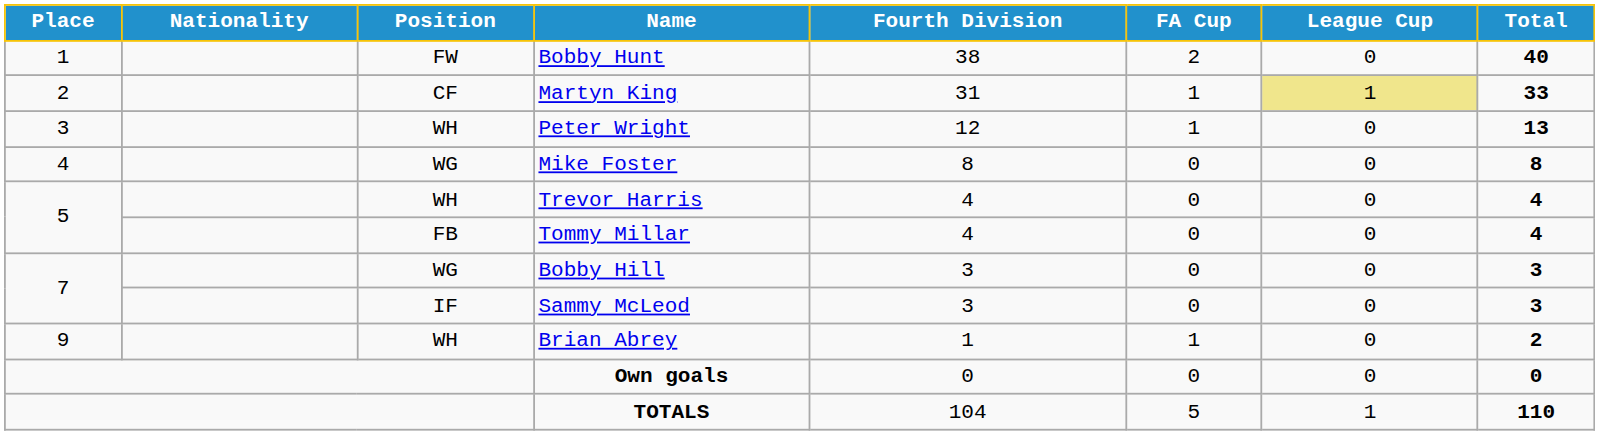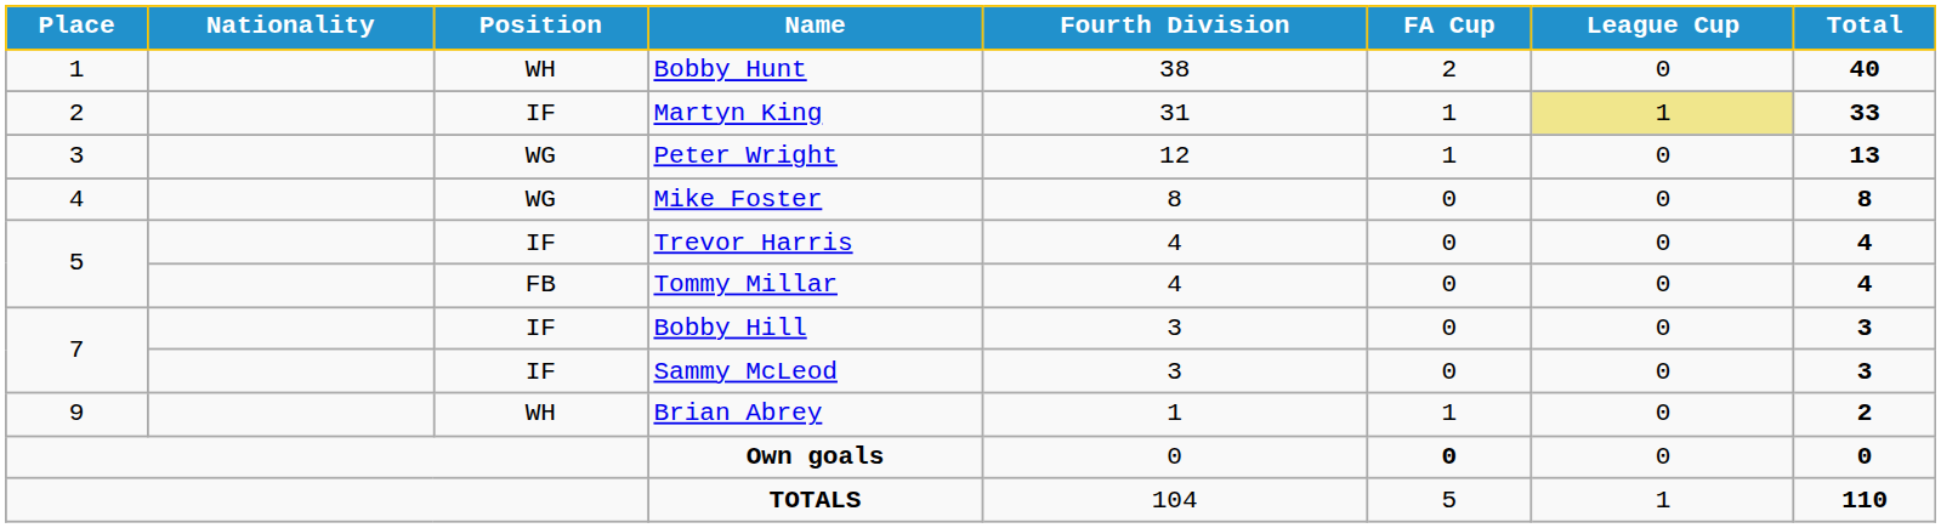Bobby Hunt | Position: FW -> WH
Martyn King | Position: CF -> IF
Peter Wright | Position: WH -> WG
Trevor Harris | Position: WH -> IF
Bobby Hill | Position: WG -> IF
Own goals | FA Cup: normal -> bold
